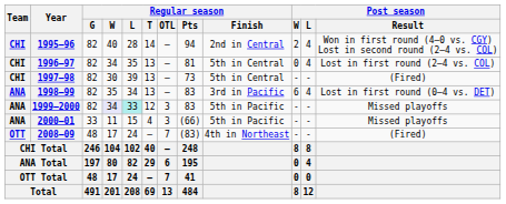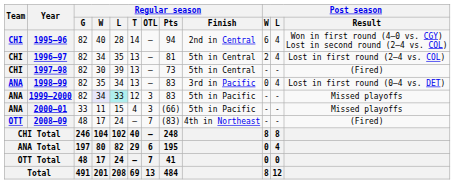1995–96 | Post season / W: 2 -> 6
1996–97 | Post season / W: 0 -> 2
1998–99 | Post season / W: 6 -> 0
